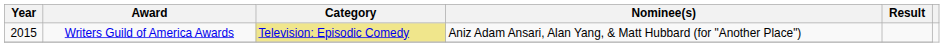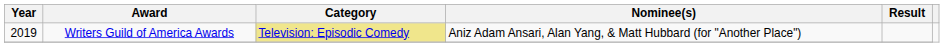Writers Guild of America Awards | Year: 2015 -> 2019
